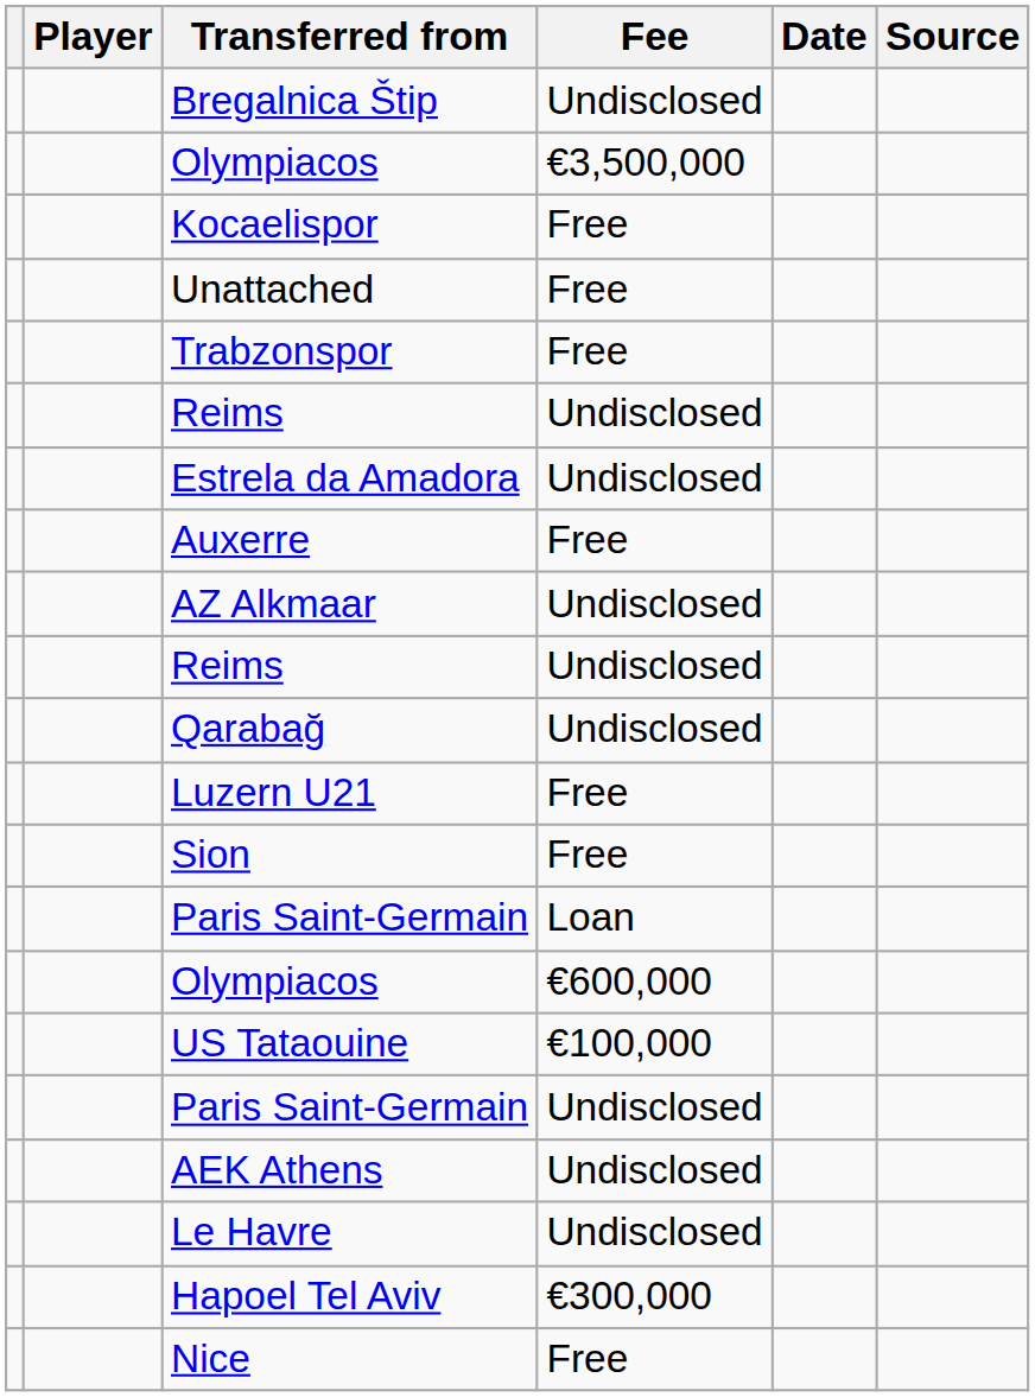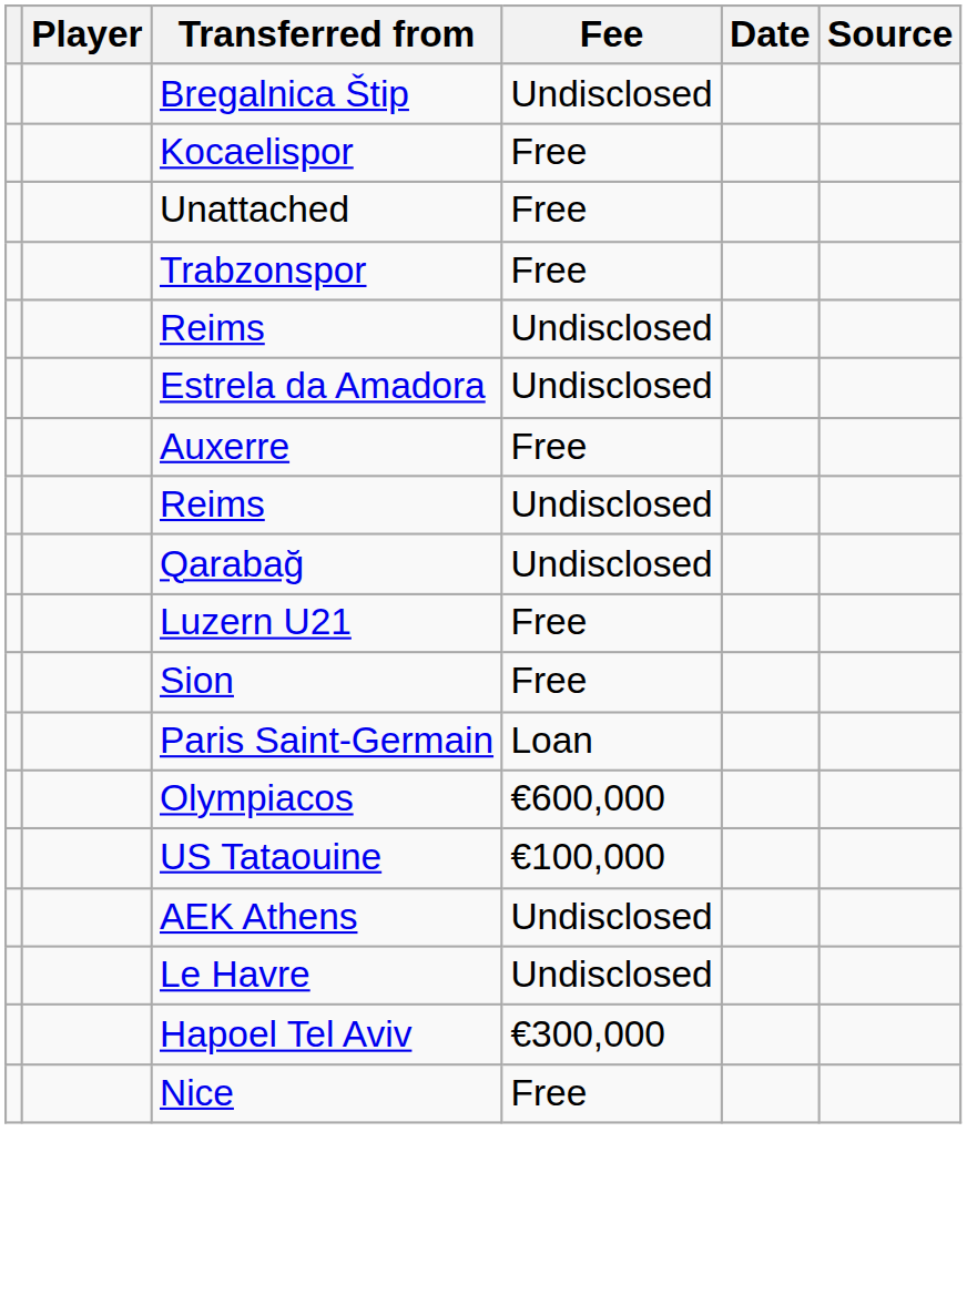- row: Olympiacos | €3,500,000
- row: AZ Alkmaar | Undisclosed
- row: Paris Saint-Germain | Undisclosed
